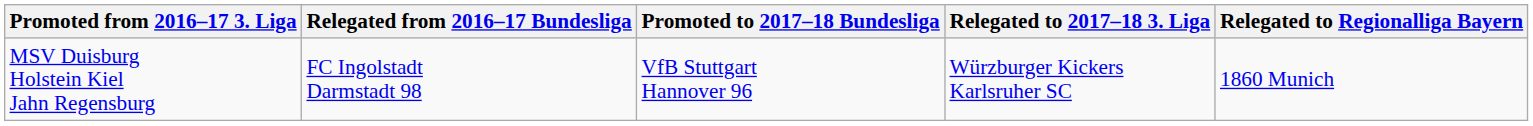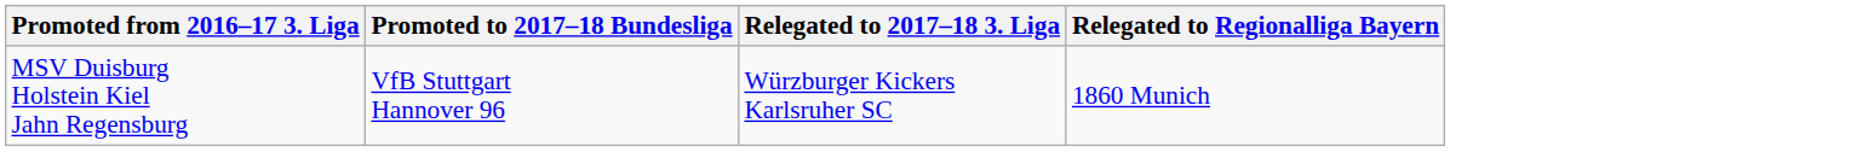- column: Relegated from 2016–17 Bundesliga | FC Ingolstadt Darmstadt 98
